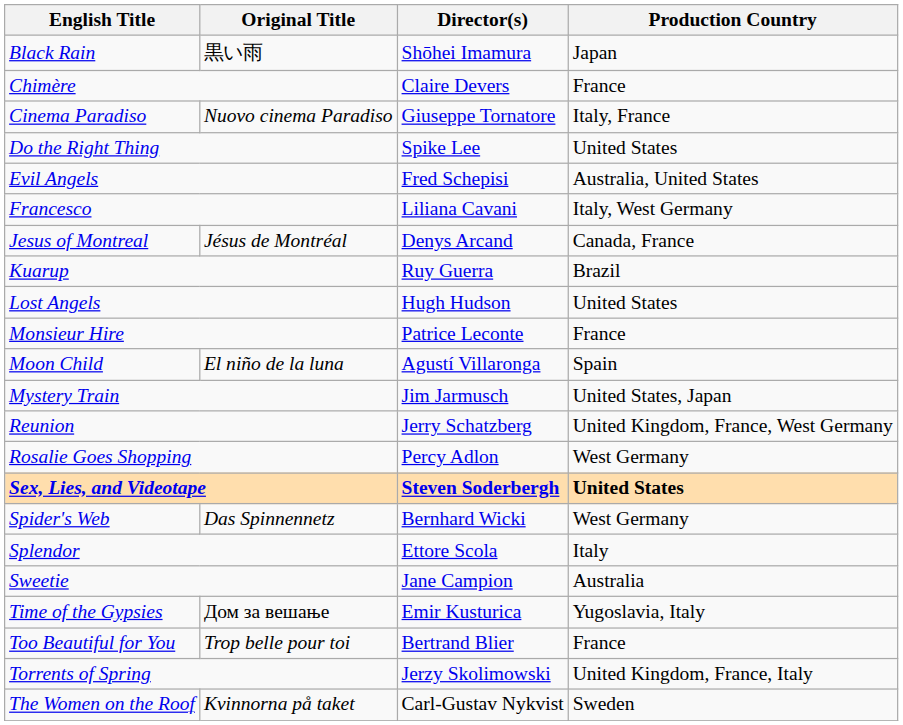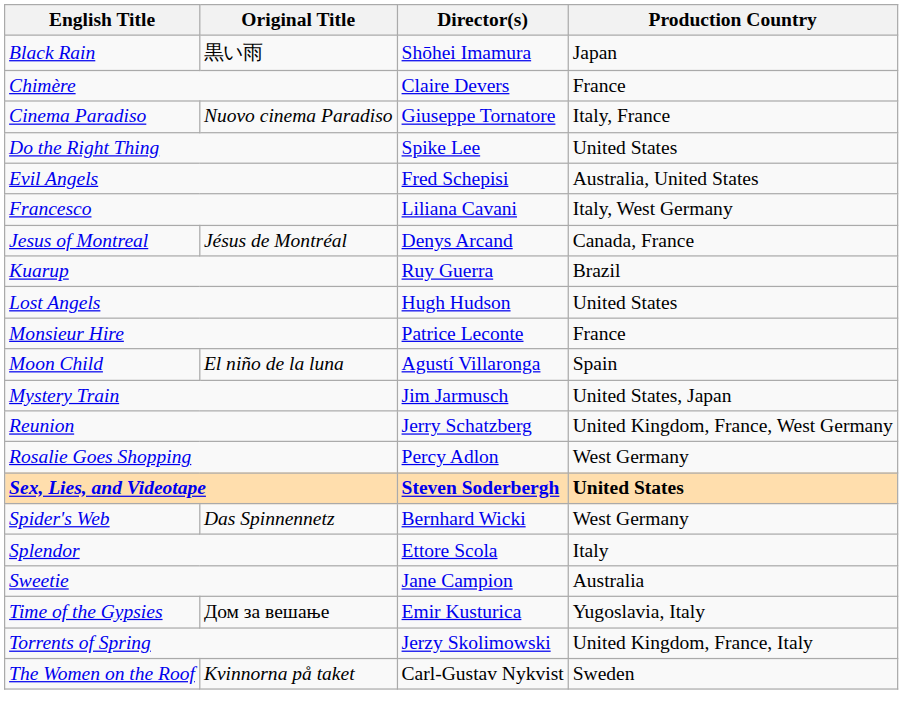- row: Too Beautiful for You | Trop belle pour toi | Bertrand Blier | France
